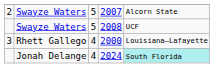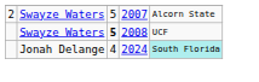2008 | column 3: normal -> bold
- row: 3 | Rhett Gallego | 4 | 2000 | Louisiana–Lafayette
